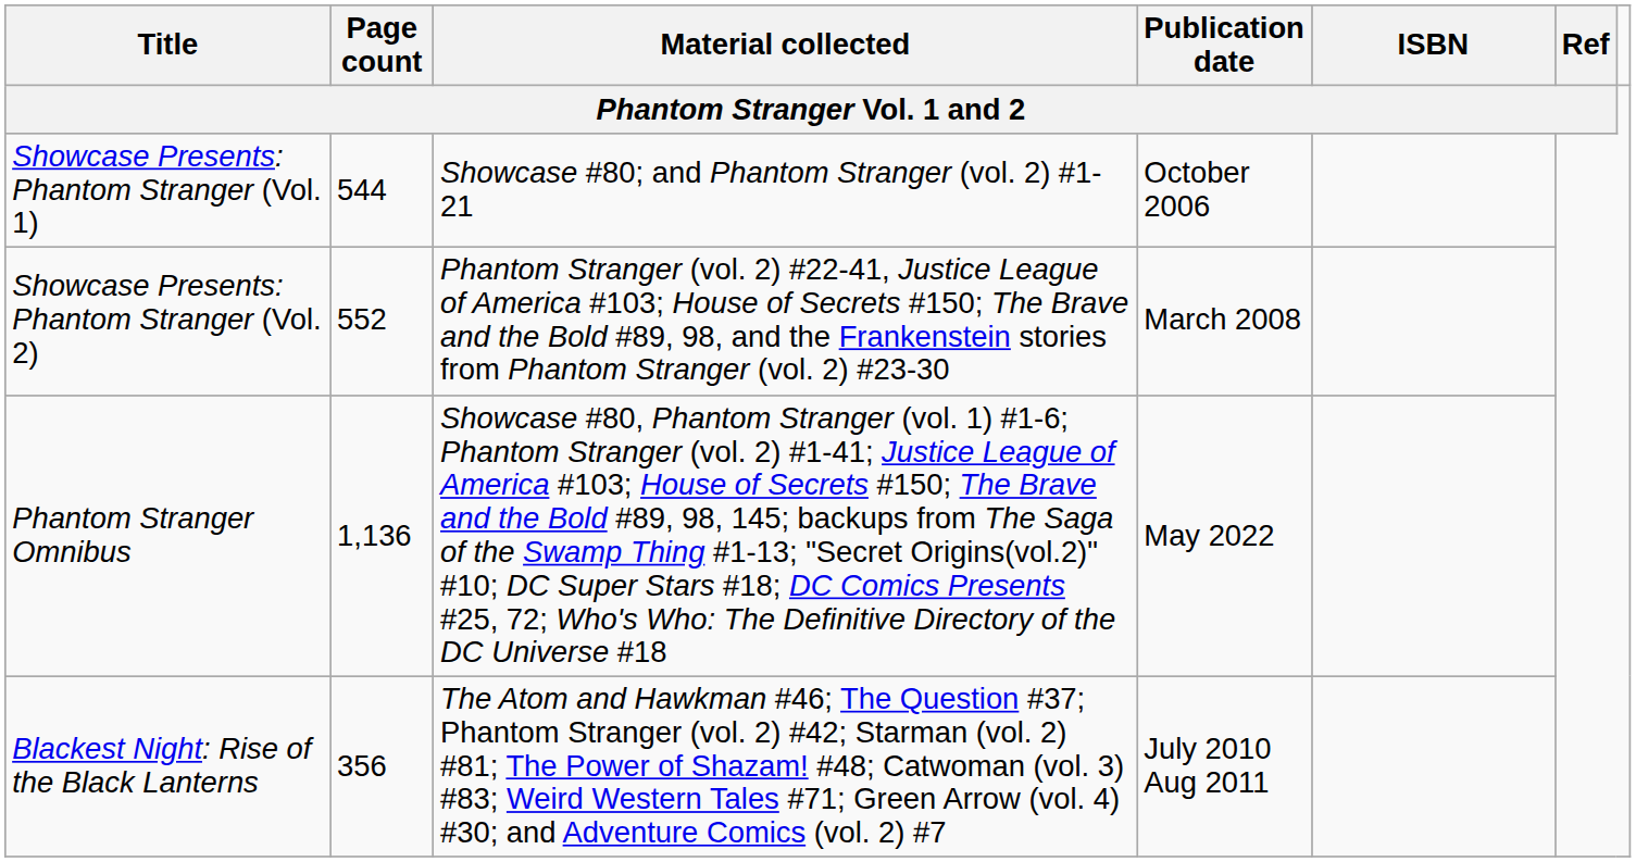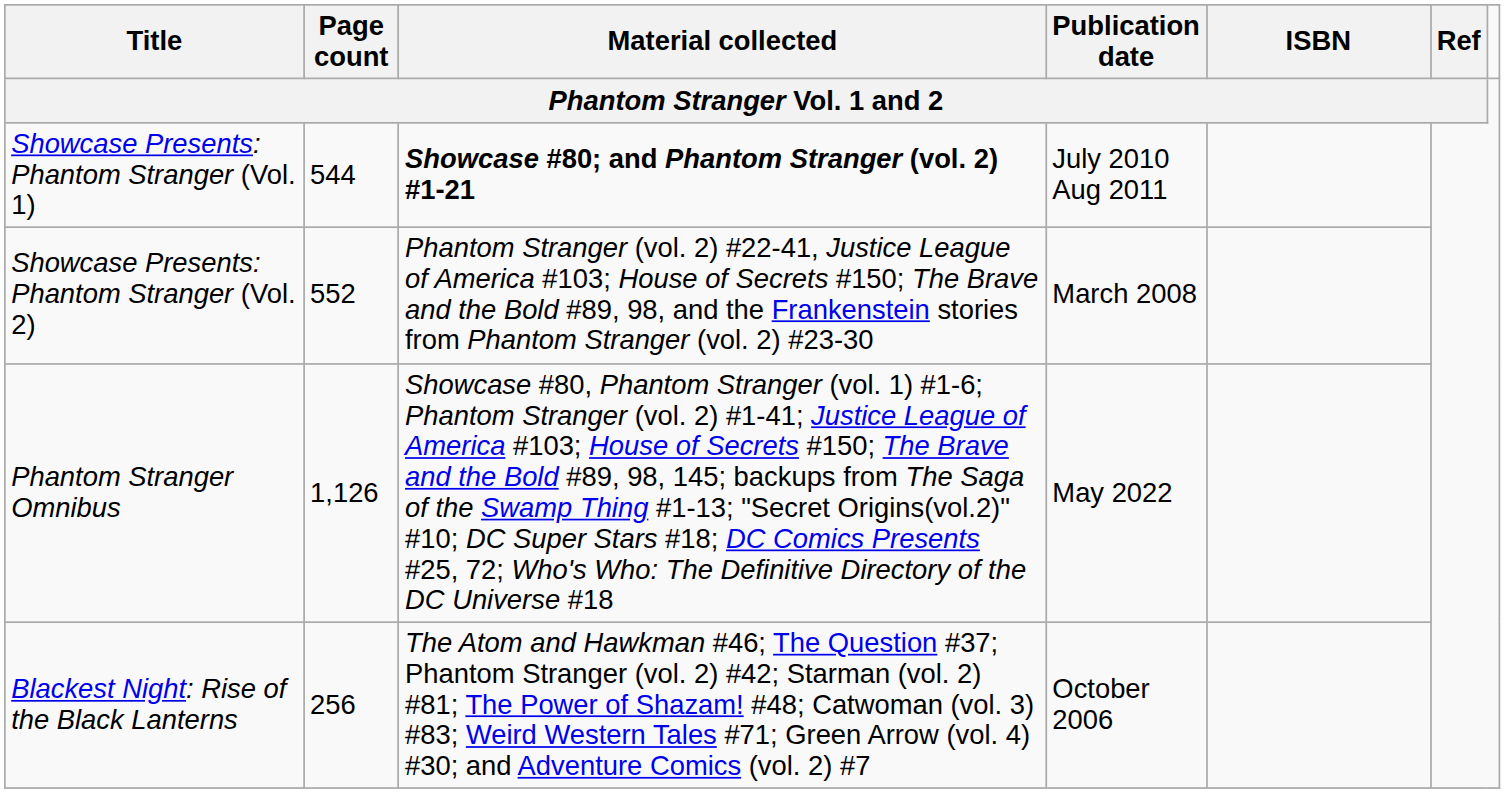Showcase Presents: Phantom Stranger (Vol. 1) | Material collected / Phantom Stranger Vol. 1 and 2: normal -> bold
Showcase Presents: Phantom Stranger (Vol. 1) | Publication date / Phantom Stranger Vol. 1 and 2: October 2006 -> July 2010 Aug 2011
Phantom Stranger Omnibus | Page count / Phantom Stranger Vol. 1 and 2: 1,136 -> 1,126
Blackest Night: Rise of the Black Lanterns | Page count / Phantom Stranger Vol. 1 and 2: 356 -> 256
Blackest Night: Rise of the Black Lanterns | Publication date / Phantom Stranger Vol. 1 and 2: July 2010 Aug 2011 -> October 2006
